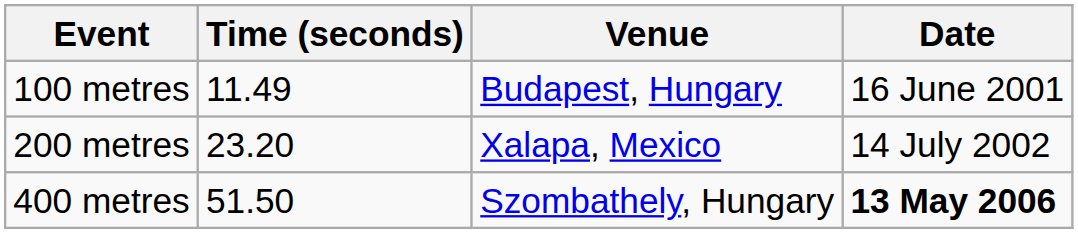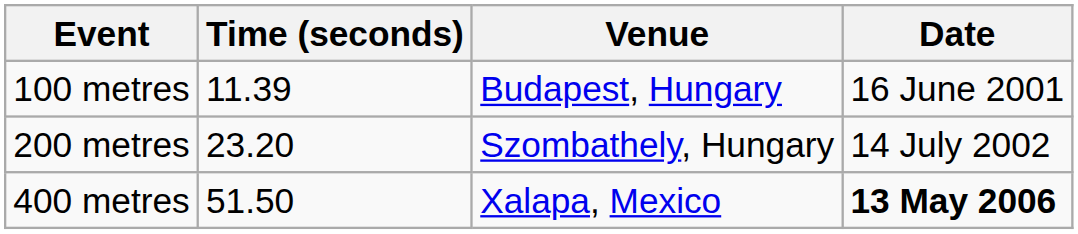100 metres | Time (seconds): 11.49 -> 11.39
200 metres | Venue: Xalapa, Mexico -> Szombathely, Hungary
400 metres | Venue: Szombathely, Hungary -> Xalapa, Mexico
